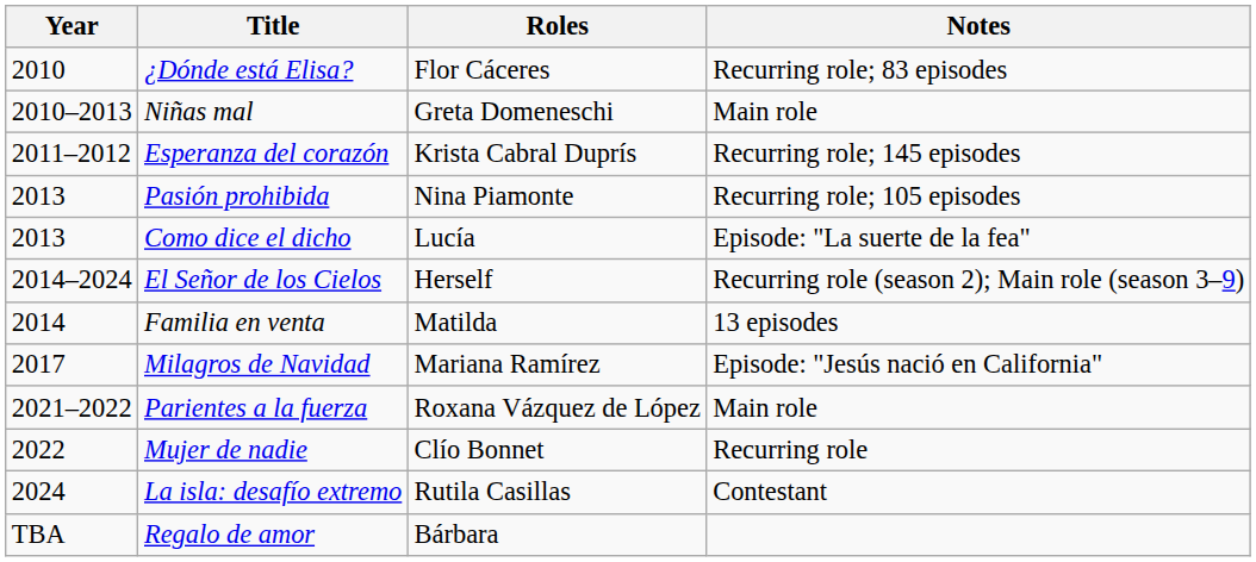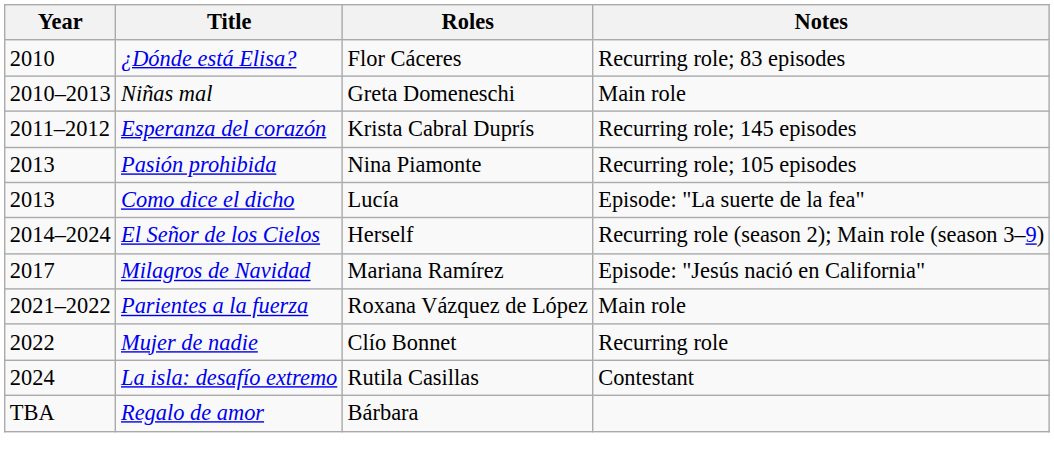- row: 2014 | Familia en venta | Matilda | 13 episodes
